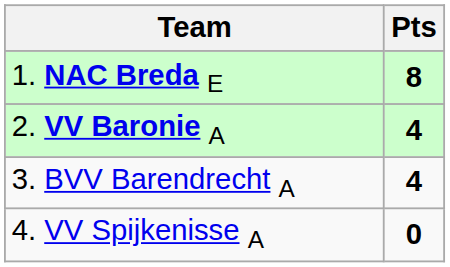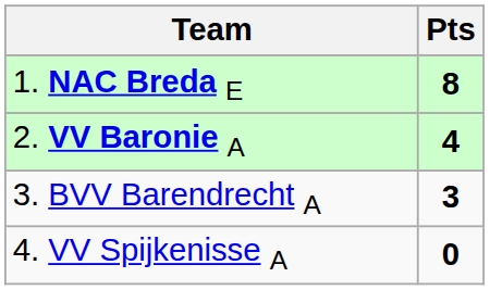3. BVV Barendrecht A | Pts: 4 -> 3
